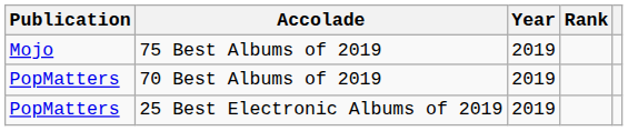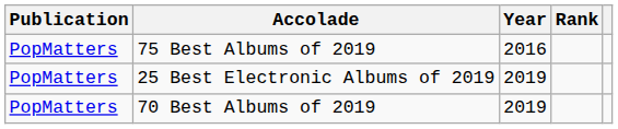75 Best Albums of 2019 | Publication: Mojo -> PopMatters
75 Best Albums of 2019 | Year: 2019 -> 2016
rows swapped: 70 Best Albums of 2019 <-> 25 Best Electronic Albums of 2019
